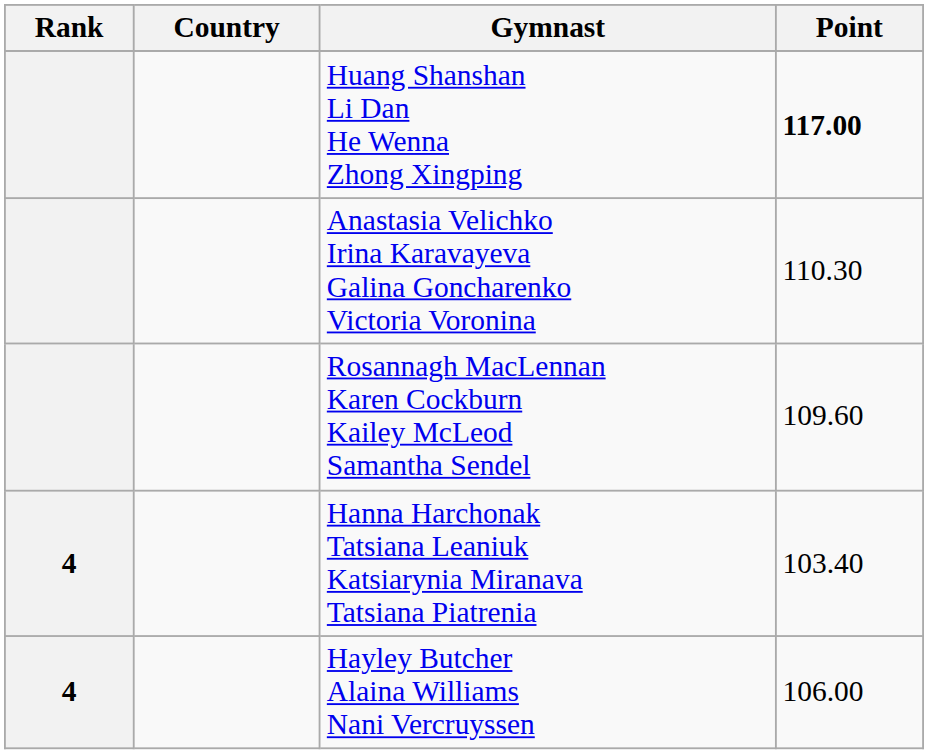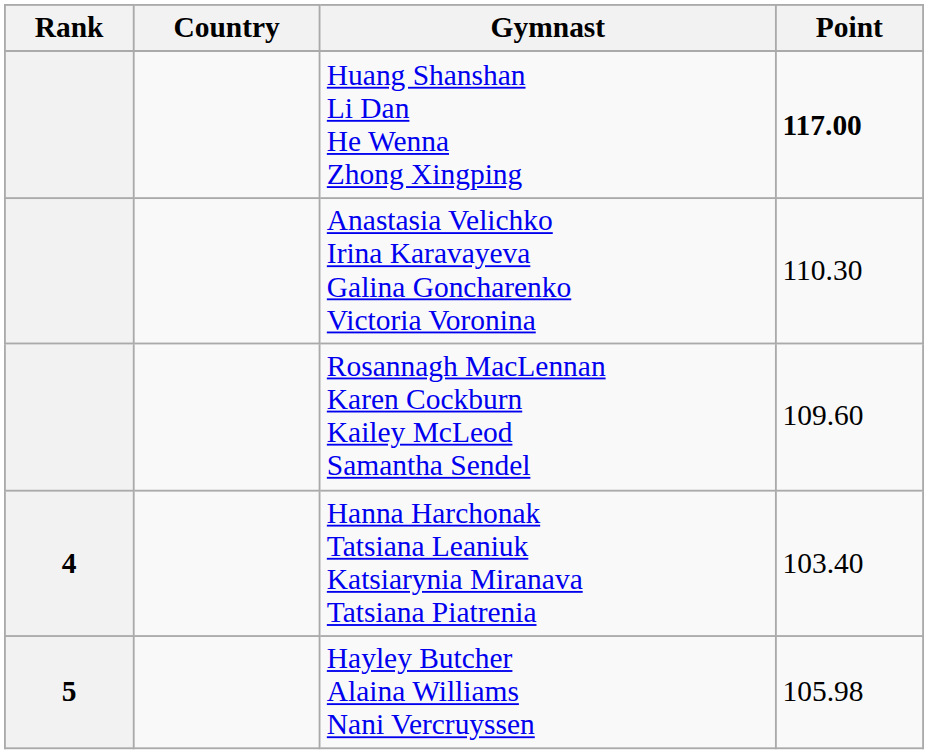Hayley Butcher Alaina Williams Nani Vercruyssen | Rank: 4 -> 5
Hayley Butcher Alaina Williams Nani Vercruyssen | Point: 106.00 -> 105.98
